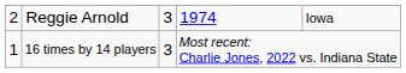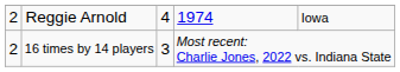Reggie Arnold | column 3: 3 -> 4
16 times by 14 players | column 1: 1 -> 2
